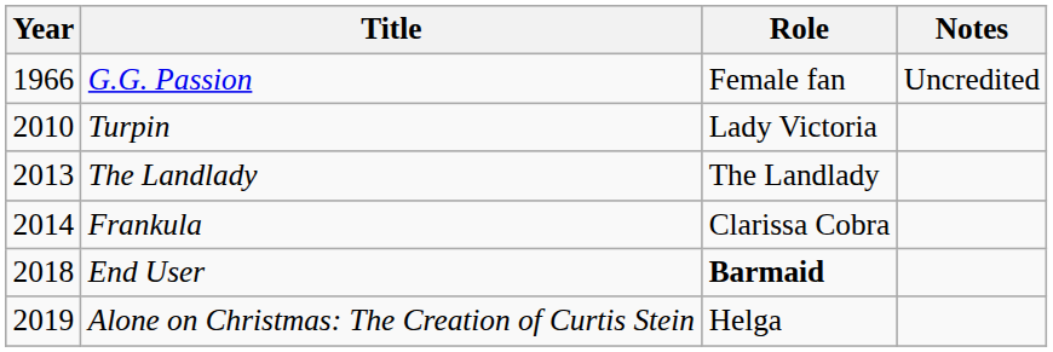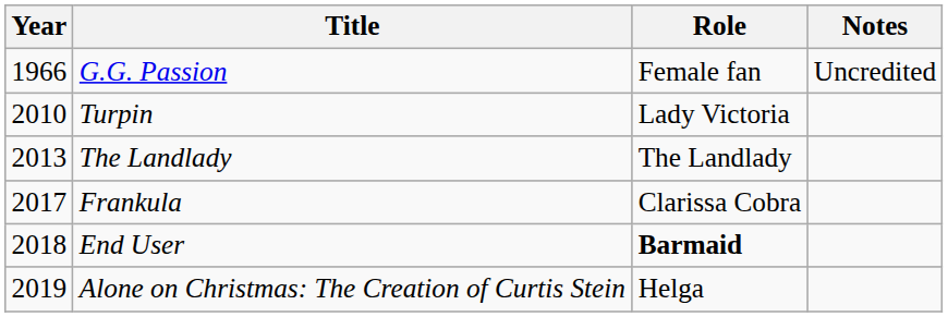Frankula | Year: 2014 -> 2017
